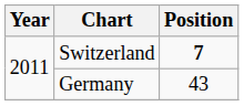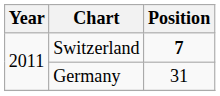Germany | Position: 43 -> 31
